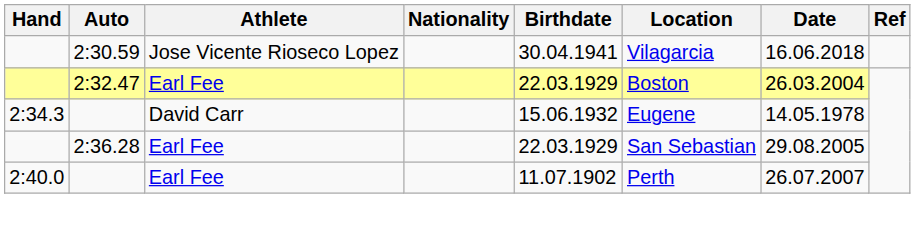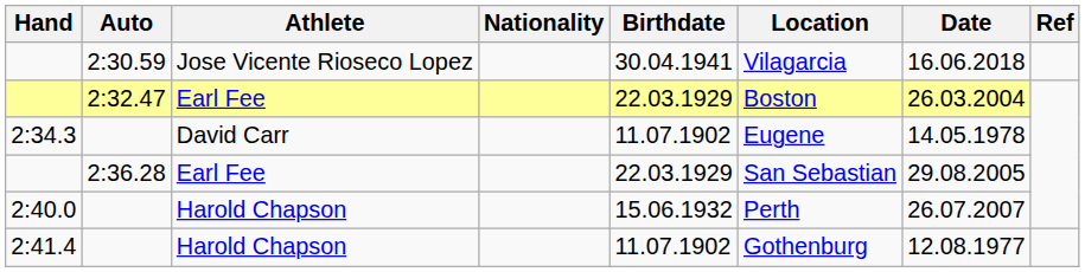2:34.3 | Birthdate: 15.06.1932 -> 11.07.1902
2:40.0 | Athlete: Earl Fee -> Harold Chapson
2:40.0 | Birthdate: 11.07.1902 -> 15.06.1932
+ row: 2:41.4 | Harold Chapson | 11.07.1902 | Gothenburg | 12.08.1977
